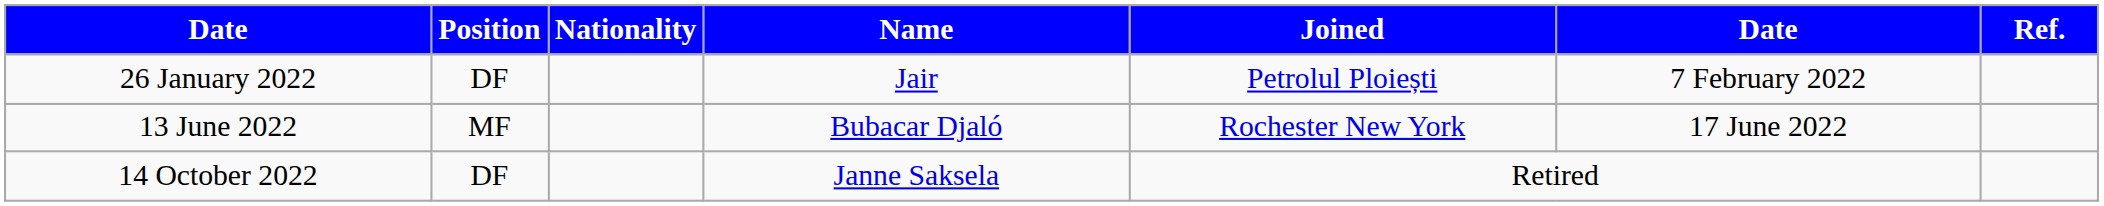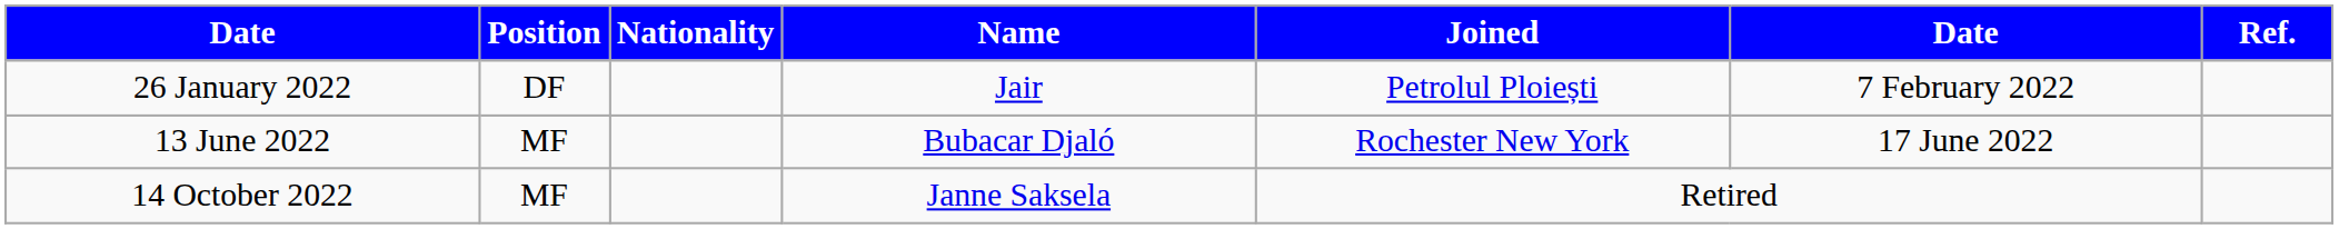14 October 2022 | Position: DF -> MF
